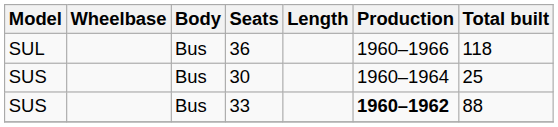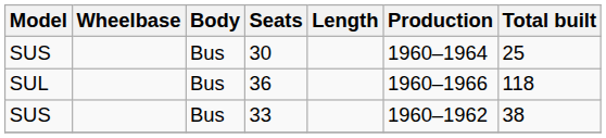rows swapped: 36 <-> 30
33 | Production: bold -> normal
33 | Total built: 88 -> 38
